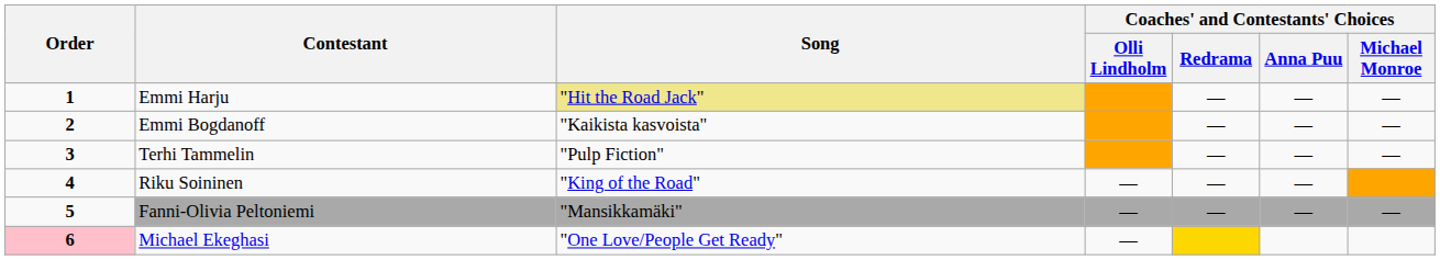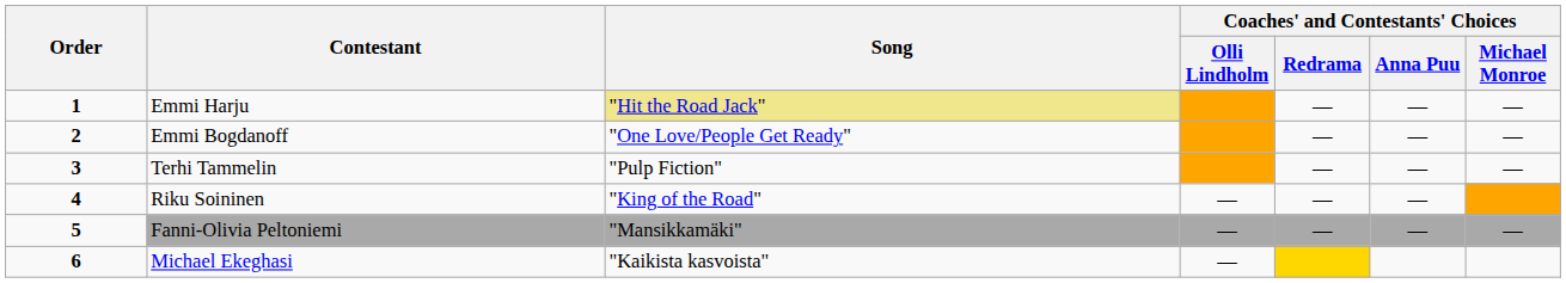Emmi Bogdanoff | Song: "Kaikista kasvoista" -> "One Love/People Get Ready"
Michael Ekeghasi | Order: pink background -> no background
Michael Ekeghasi | Song: "One Love/People Get Ready" -> "Kaikista kasvoista"
